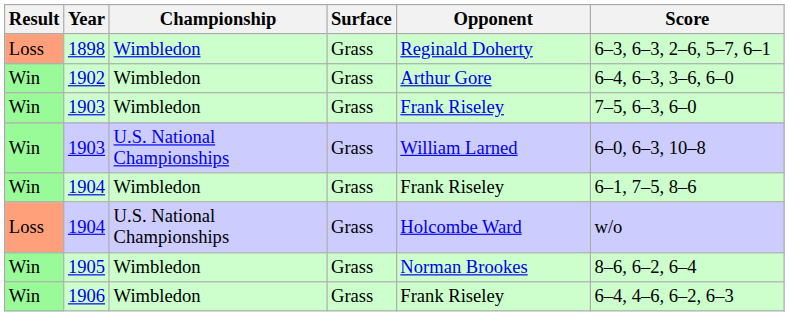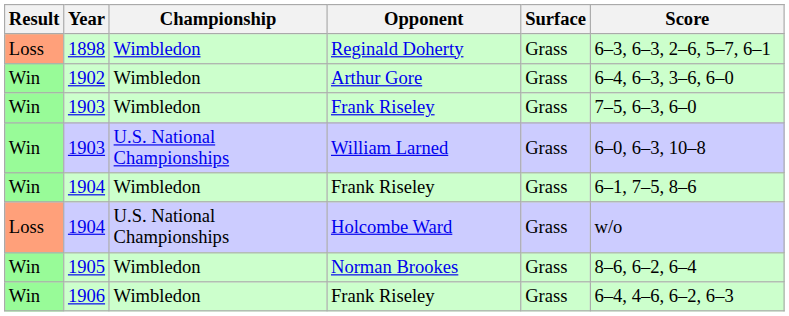columns swapped: Surface <-> Opponent
